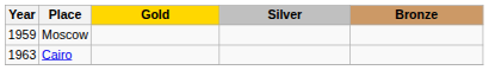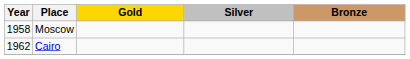Moscow | Year: 1959 -> 1958
Cairo | Year: 1963 -> 1962
